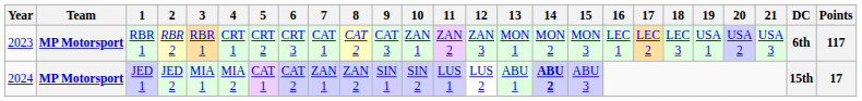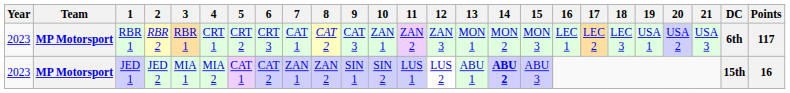JED 1 | Year: 2024 -> 2023
JED 1 | Points: 17 -> 16
